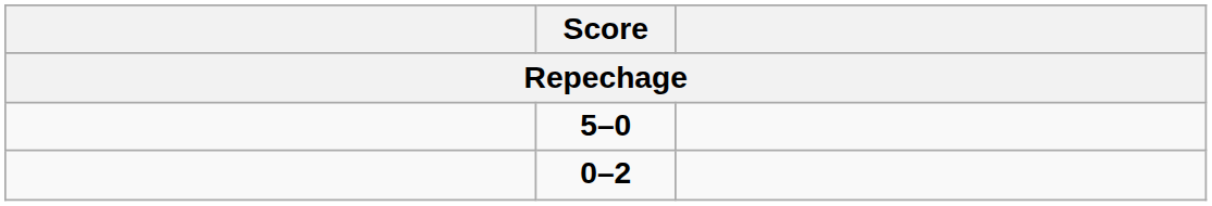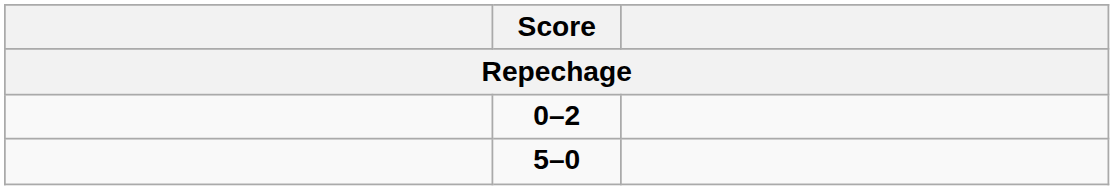rows swapped: 0–2 <-> 5–0
